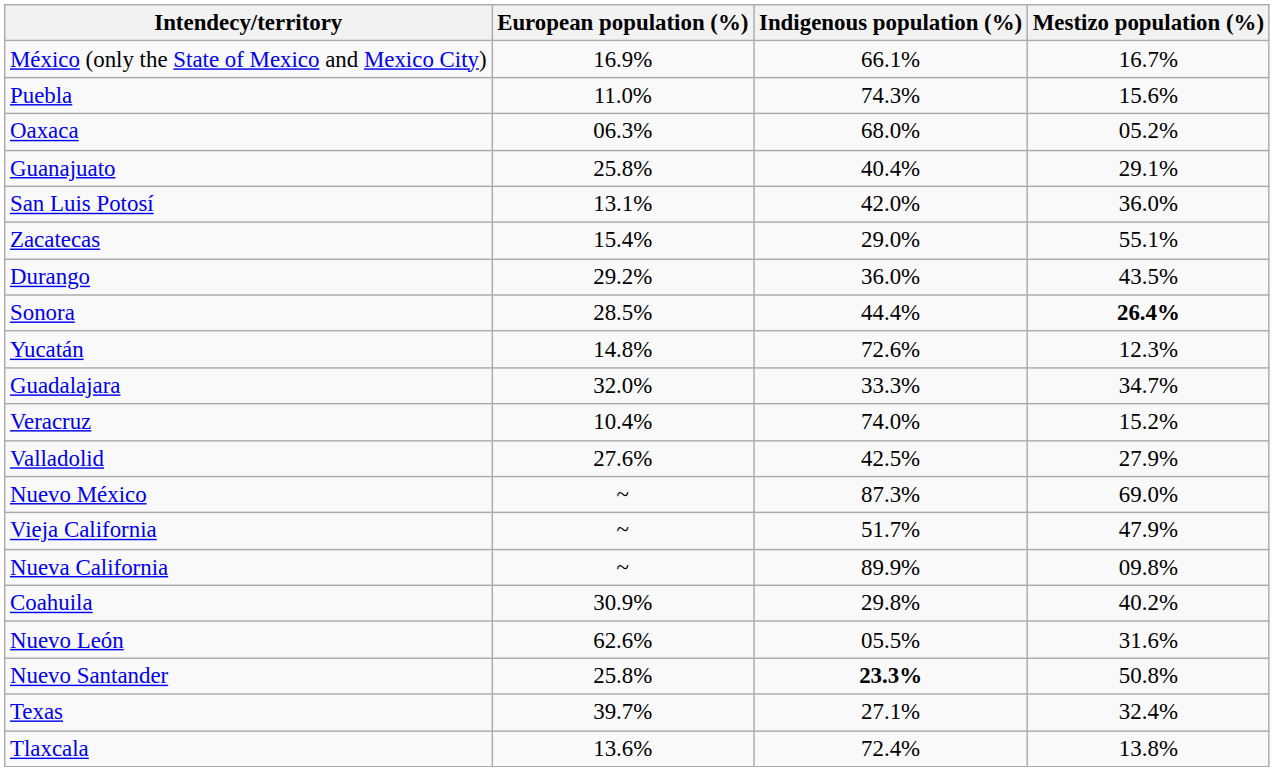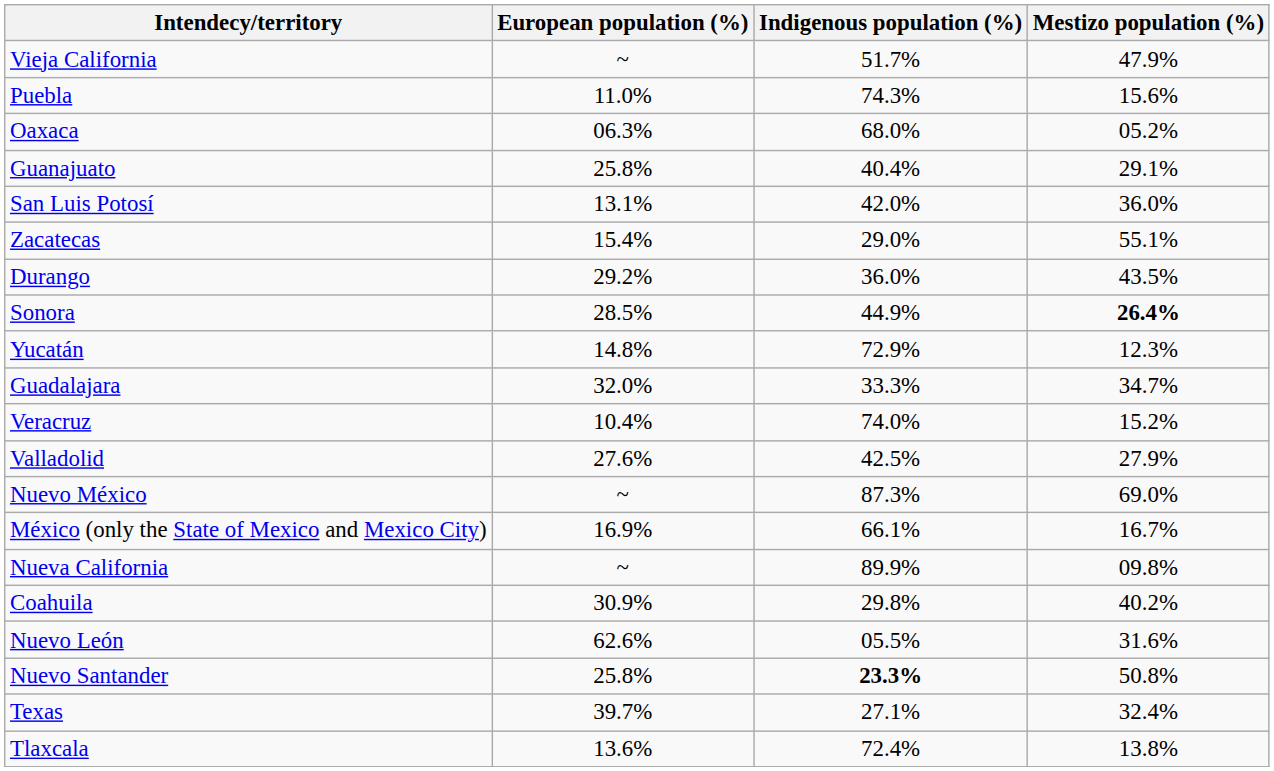rows swapped: México (only the State of Mexico and Mexico City) <-> Vieja California
Sonora | Indigenous population (%): 44.4% -> 44.9%
Yucatán | Indigenous population (%): 72.6% -> 72.9%
